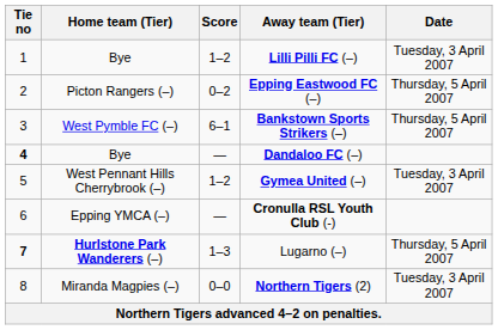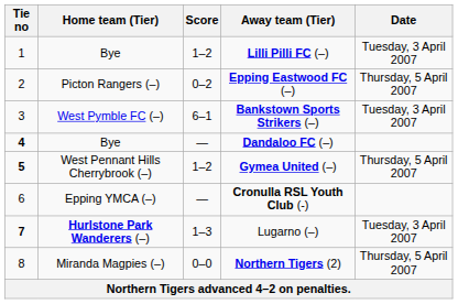Bankstown Sports Strikers (–) | Date: Thursday, 5 April 2007 -> Tuesday, 3 April 2007
Gymea United (–) | Tie no: normal -> bold
Gymea United (–) | Date: Tuesday, 3 April 2007 -> Thursday, 5 April 2007
Lugarno (–) | Date: Thursday, 5 April 2007 -> Tuesday, 3 April 2007
Northern Tigers (2) | Date: Tuesday, 3 April 2007 -> Thursday, 5 April 2007
